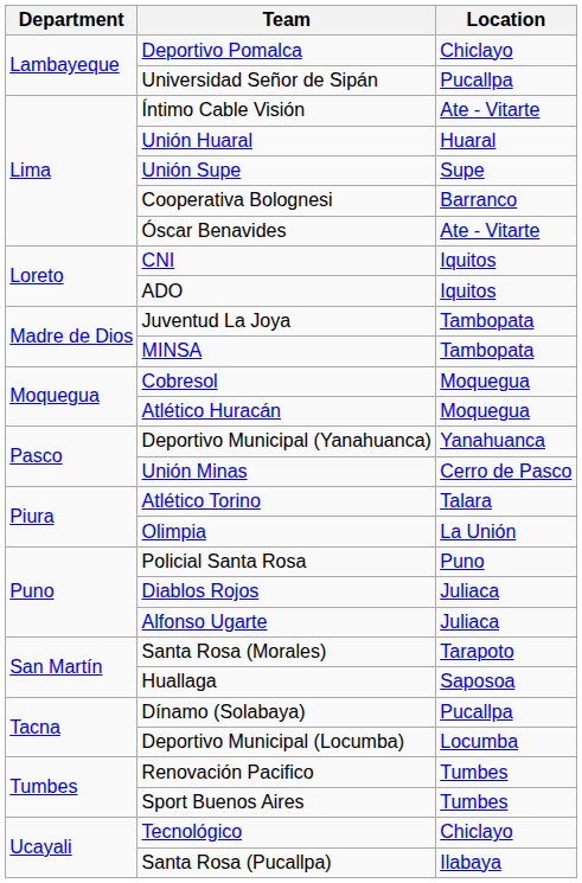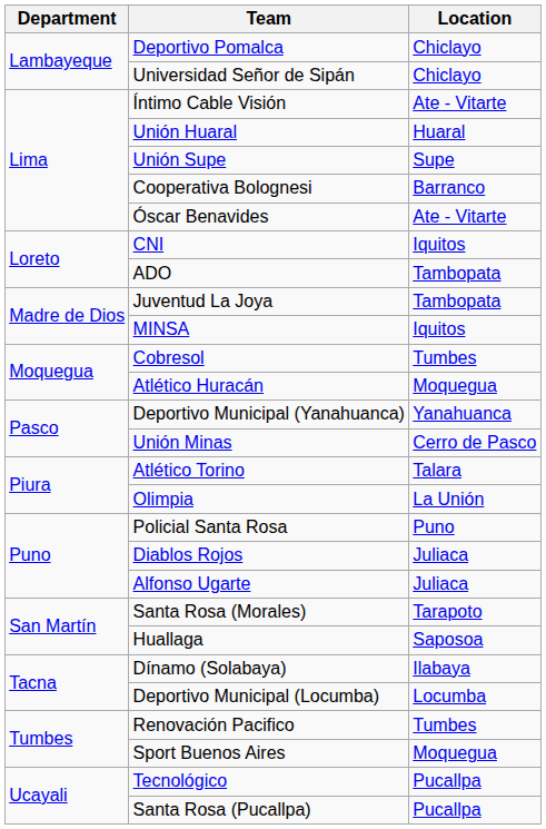Universidad Señor de Sipán | Location: Pucallpa -> Chiclayo
ADO | Location: Iquitos -> Tambopata
MINSA | Location: Tambopata -> Iquitos
Cobresol | Location: Moquegua -> Tumbes
Dínamo (Solabaya) | Location: Pucallpa -> Ilabaya
Sport Buenos Aires | Location: Tumbes -> Moquegua
Tecnológico | Location: Chiclayo -> Pucallpa
Santa Rosa (Pucallpa) | Location: Ilabaya -> Pucallpa
